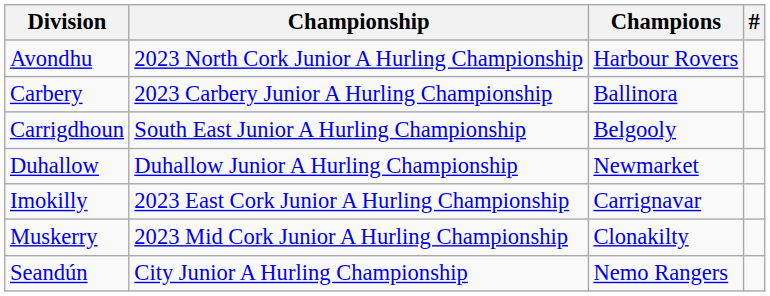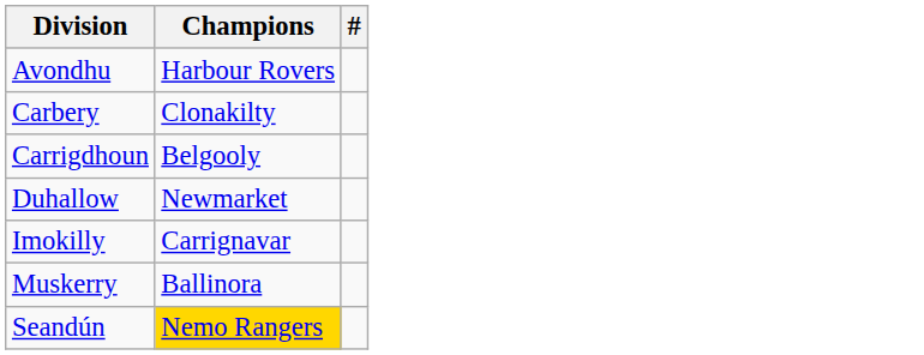- column: Championship | 2023 North Cork Junior A Hurling Championship | 2023 Carbery Junior A Hurling Championship | South East Junior A Hurling Championship | Duhallow Junior A Hurling Championship | 2023 East Cork Junior A Hurling Championship | 2023 Mid Cork Junior A Hurling Championship | City Junior A Hurling Championship
Carbery | Champions: Ballinora -> Clonakilty
Muskerry | Champions: Clonakilty -> Ballinora
Seandún | Champions: no background -> gold background
